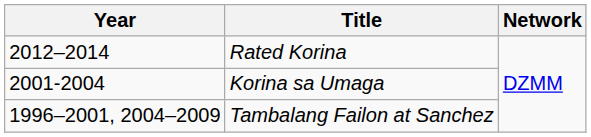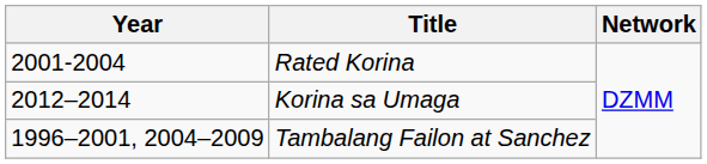Rated Korina | Year: 2012–2014 -> 2001-2004
Korina sa Umaga | Year: 2001-2004 -> 2012–2014
